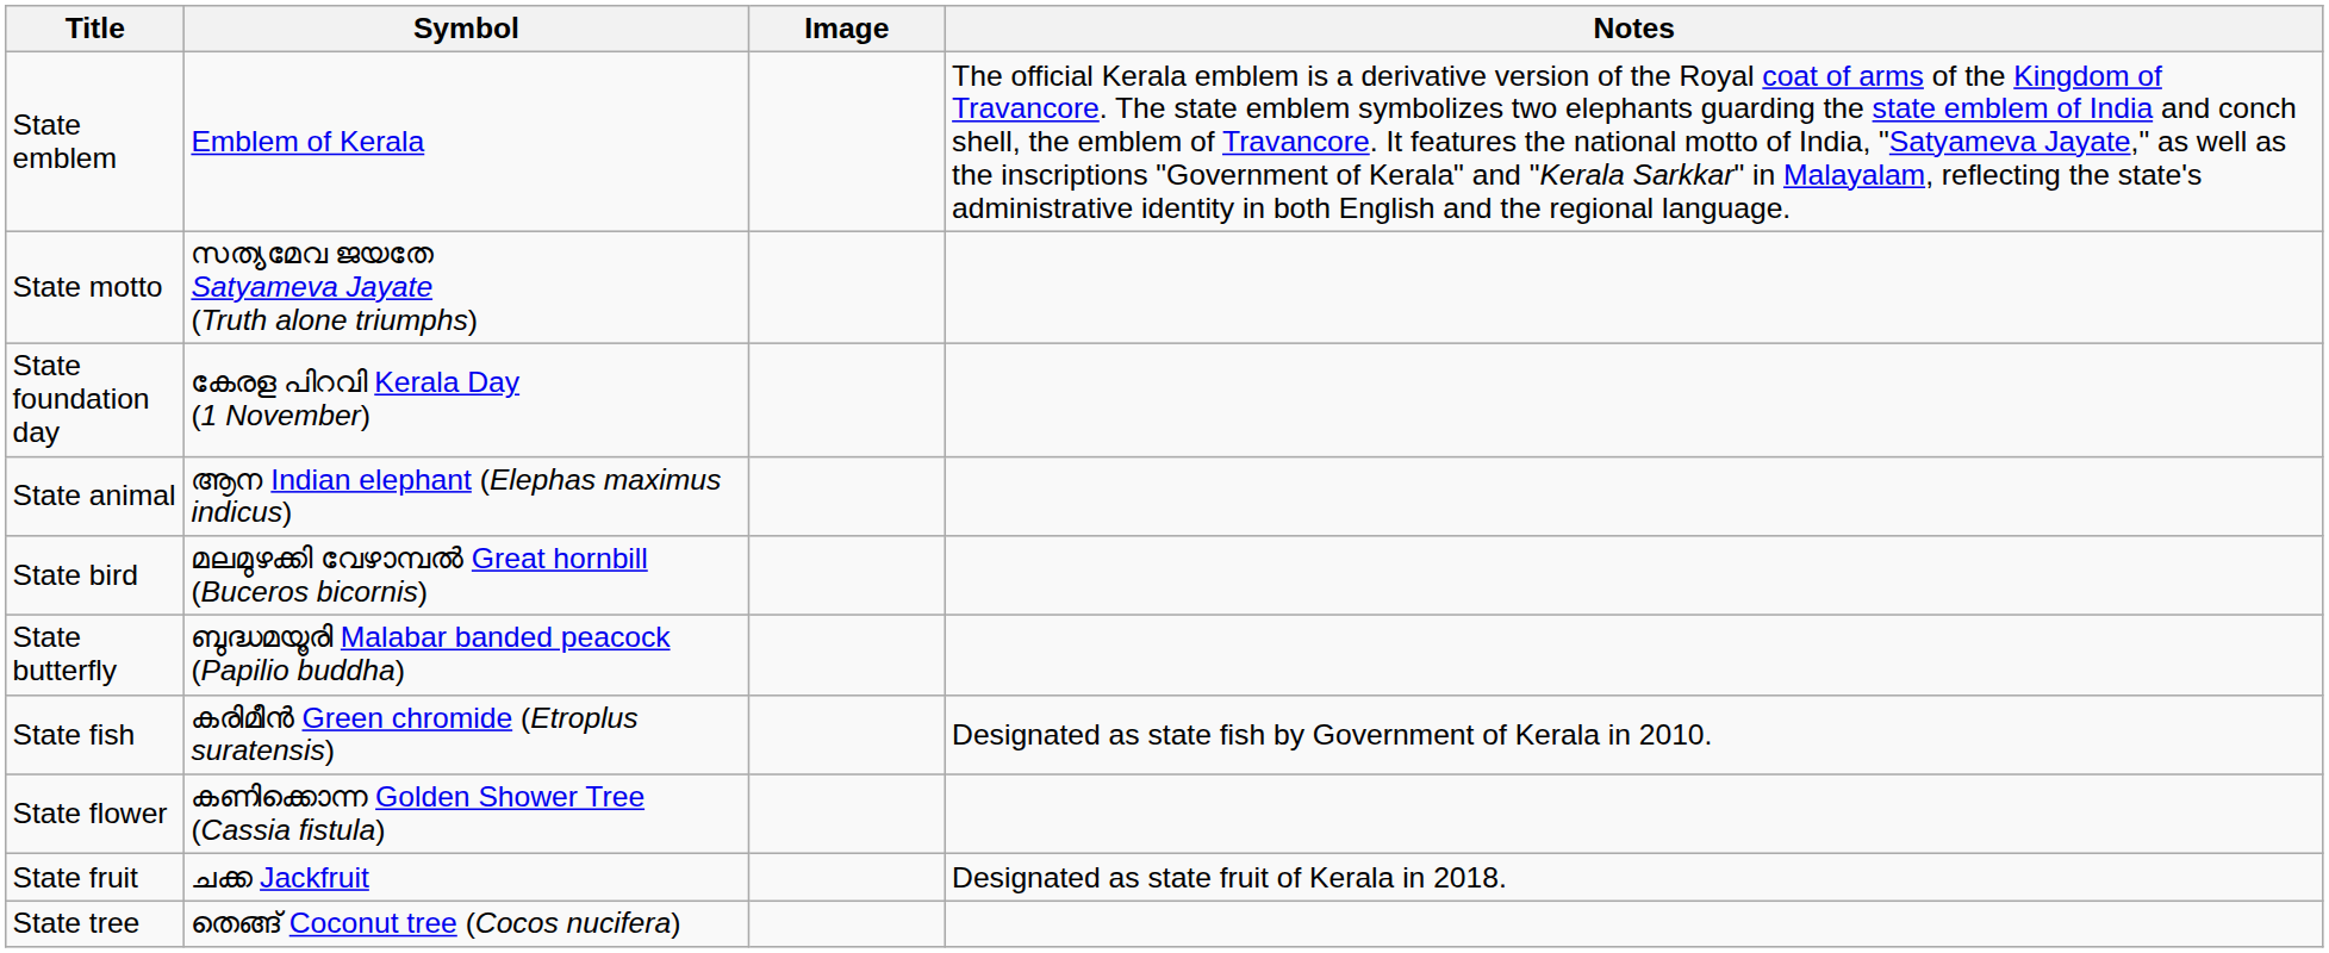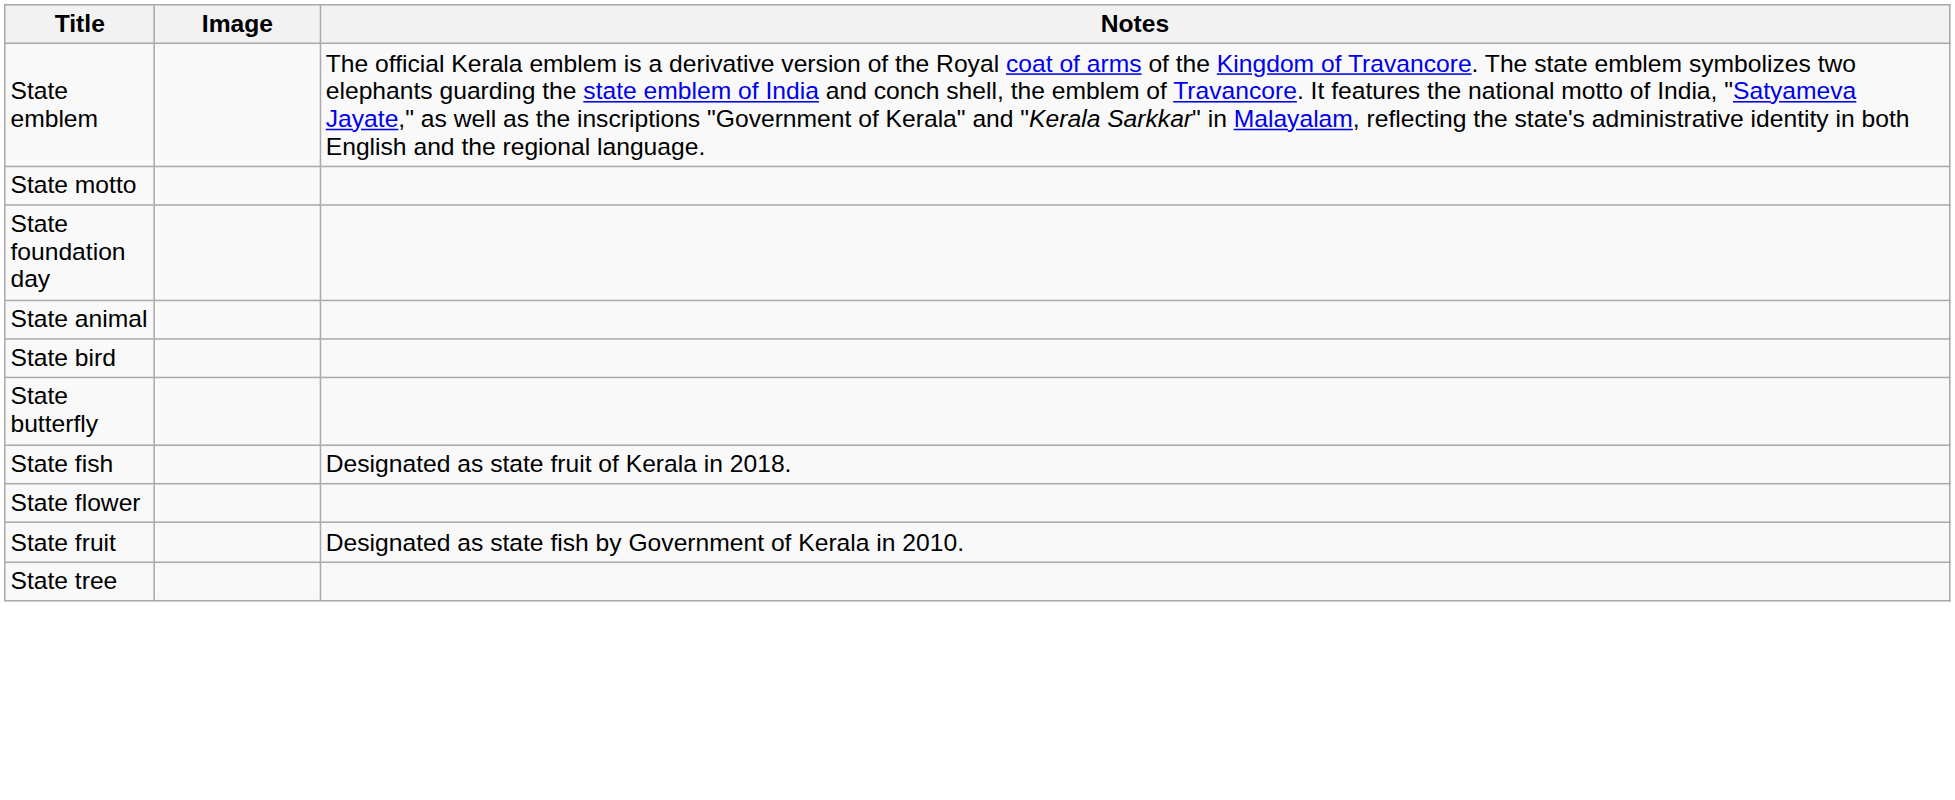- column: Symbol | Emblem of Kerala | സത്യമേവ ജയതേ Satyameva Jayate (Truth alone triumphs) | കേരള പിറവി Kerala Day (1 November) | ആന Indian elephant (Elephas maximus indicus) | മലമുഴക്കി വേഴാമ്പൽ Great hornbill (Buceros bicornis) | ബുദ്ധമയൂരി Malabar banded peacock (Papilio buddha) | കരിമീൻ Green chromide (Etroplus suratensis) | കണിക്കൊന്ന Golden Shower Tree (Cassia fistula) | ചക്ക Jackfruit | തെങ്ങ് Coconut tree (Cocos nucifera)
State fish | Notes: Designated as state fish by Government of Kerala in 2010. -> Designated as state fruit of Kerala in 2018.
State fruit | Notes: Designated as state fruit of Kerala in 2018. -> Designated as state fish by Government of Kerala in 2010.
